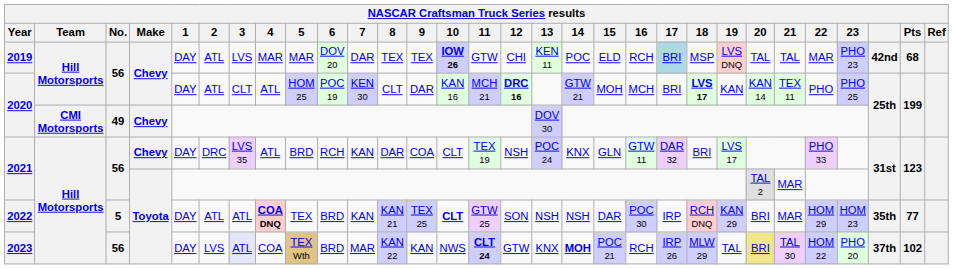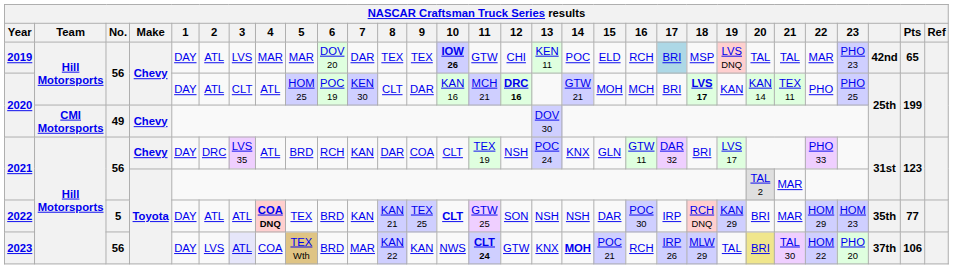2019 | Pts: 68 -> 65
2023 | Pts: 102 -> 106
